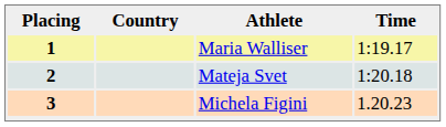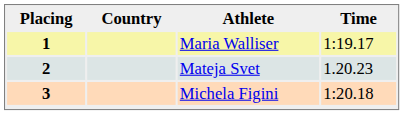2 | Time: 1:20.18 -> 1.20.23
3 | Time: 1.20.23 -> 1:20.18
